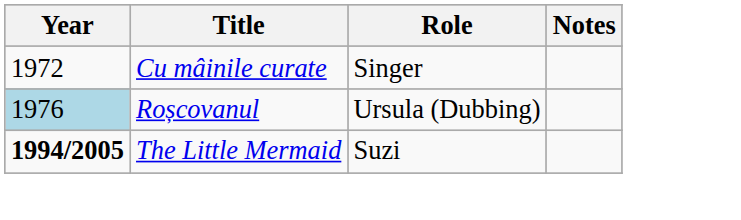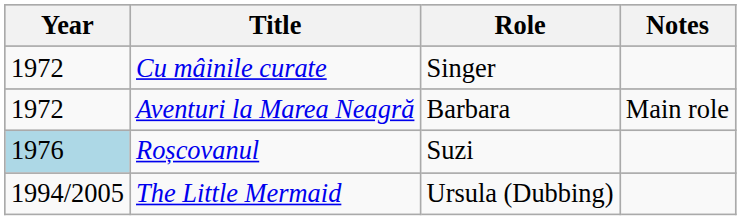+ row: 1972 | Aventuri la Marea Neagră | Barbara | Main role
Roșcovanul | Role: Ursula (Dubbing) -> Suzi
The Little Mermaid | Year: bold -> normal
The Little Mermaid | Role: Suzi -> Ursula (Dubbing)
